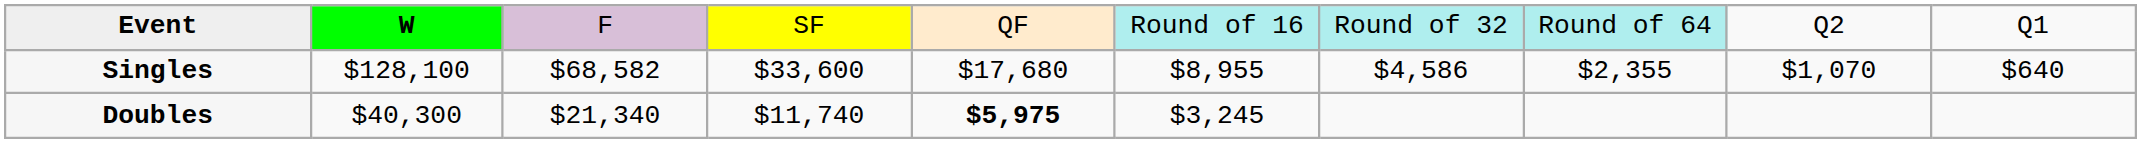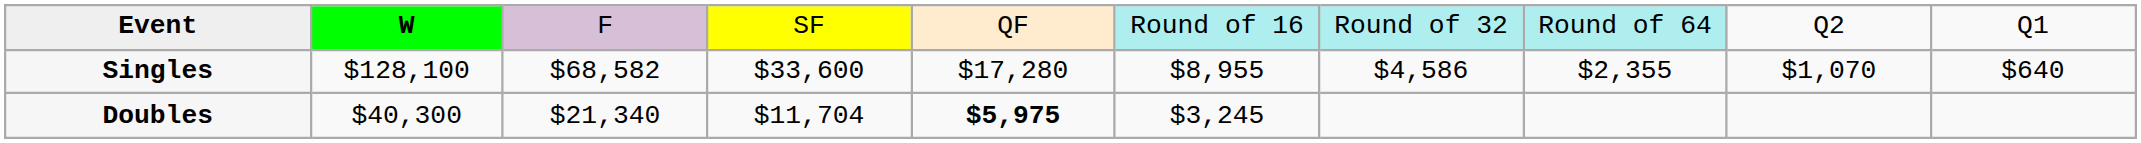Singles | column 5: $17,680 -> $17,280
Doubles | column 4: $11,740 -> $11,704
